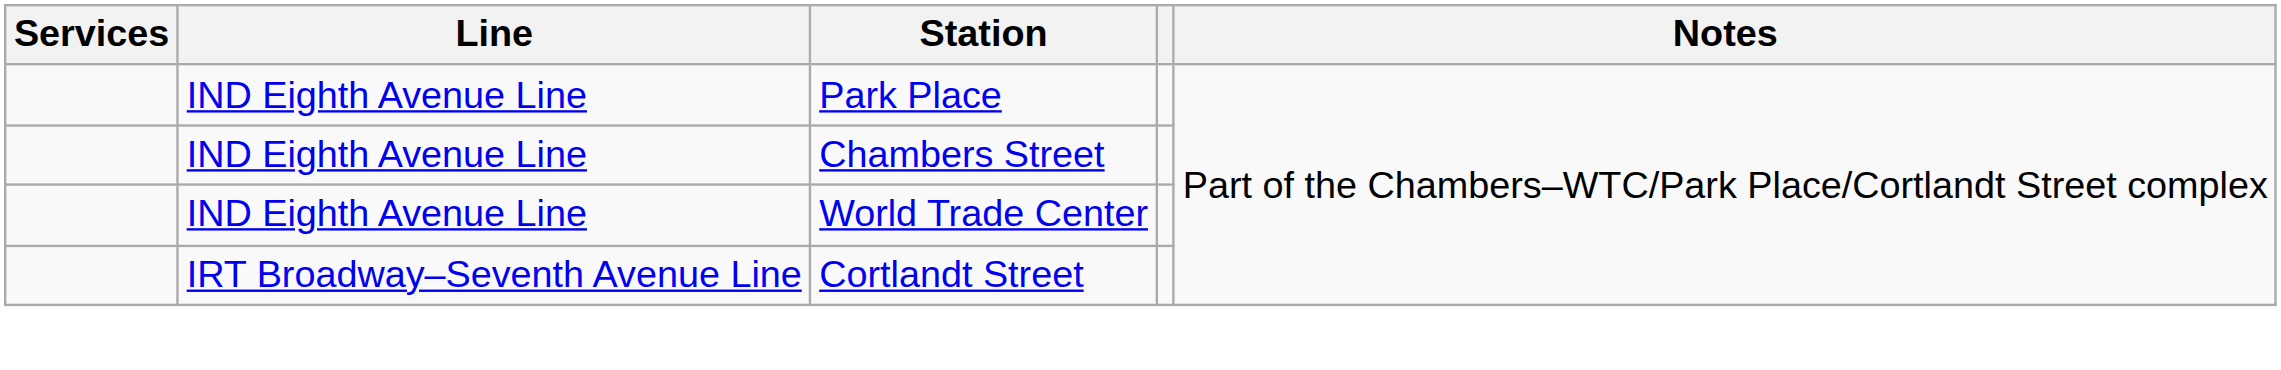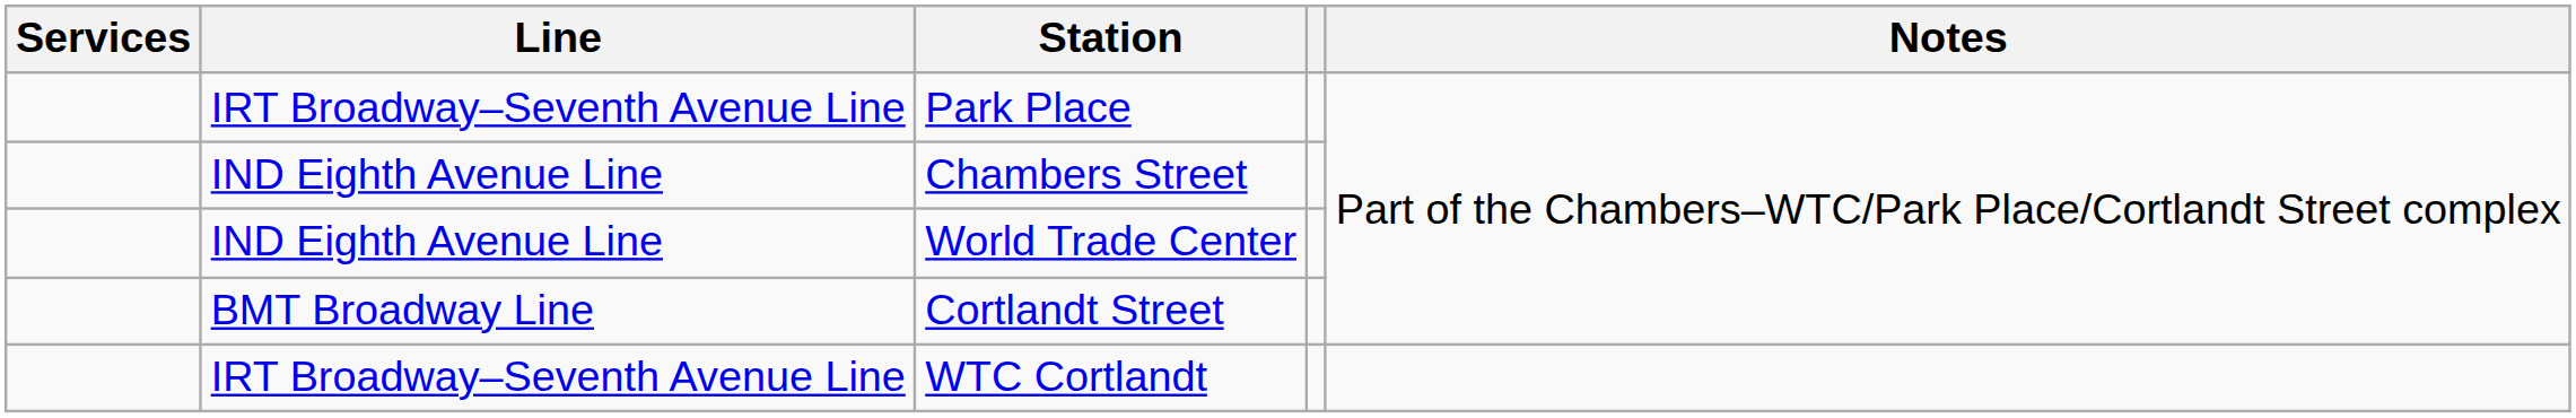Park Place | Line: IND Eighth Avenue Line -> IRT Broadway–Seventh Avenue Line
Cortlandt Street | Line: IRT Broadway–Seventh Avenue Line -> BMT Broadway Line
+ row: IRT Broadway–Seventh Avenue Line | WTC Cortlandt
